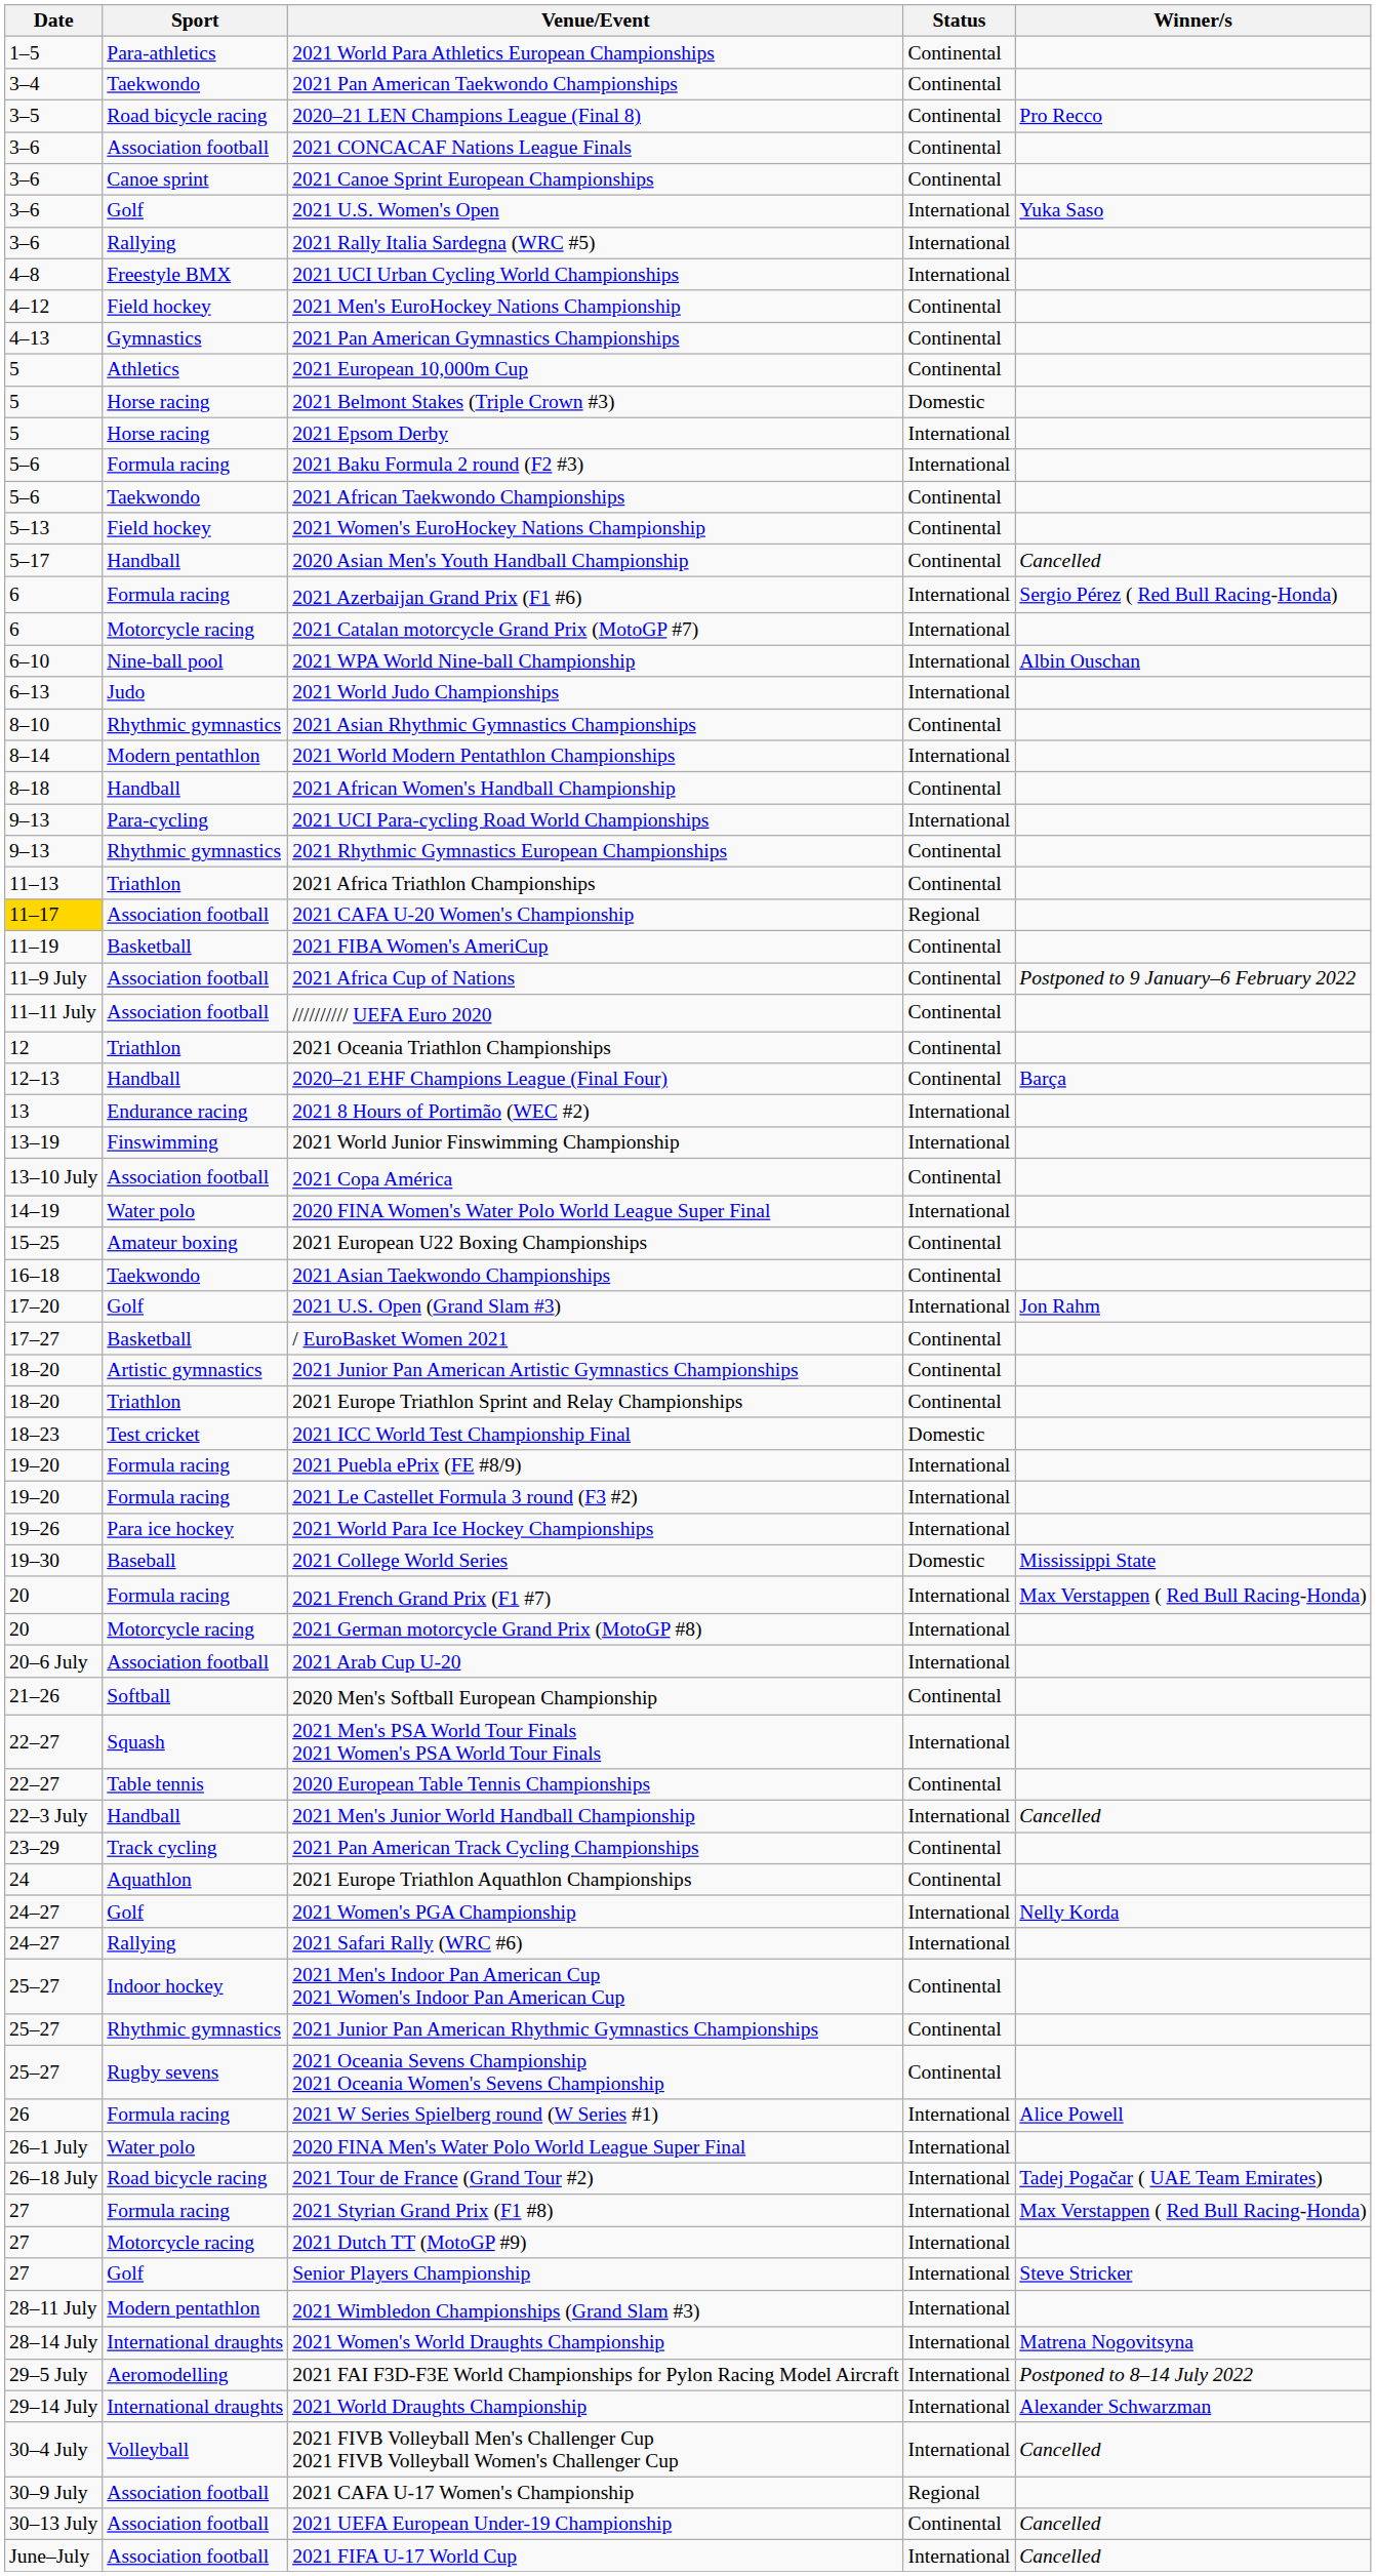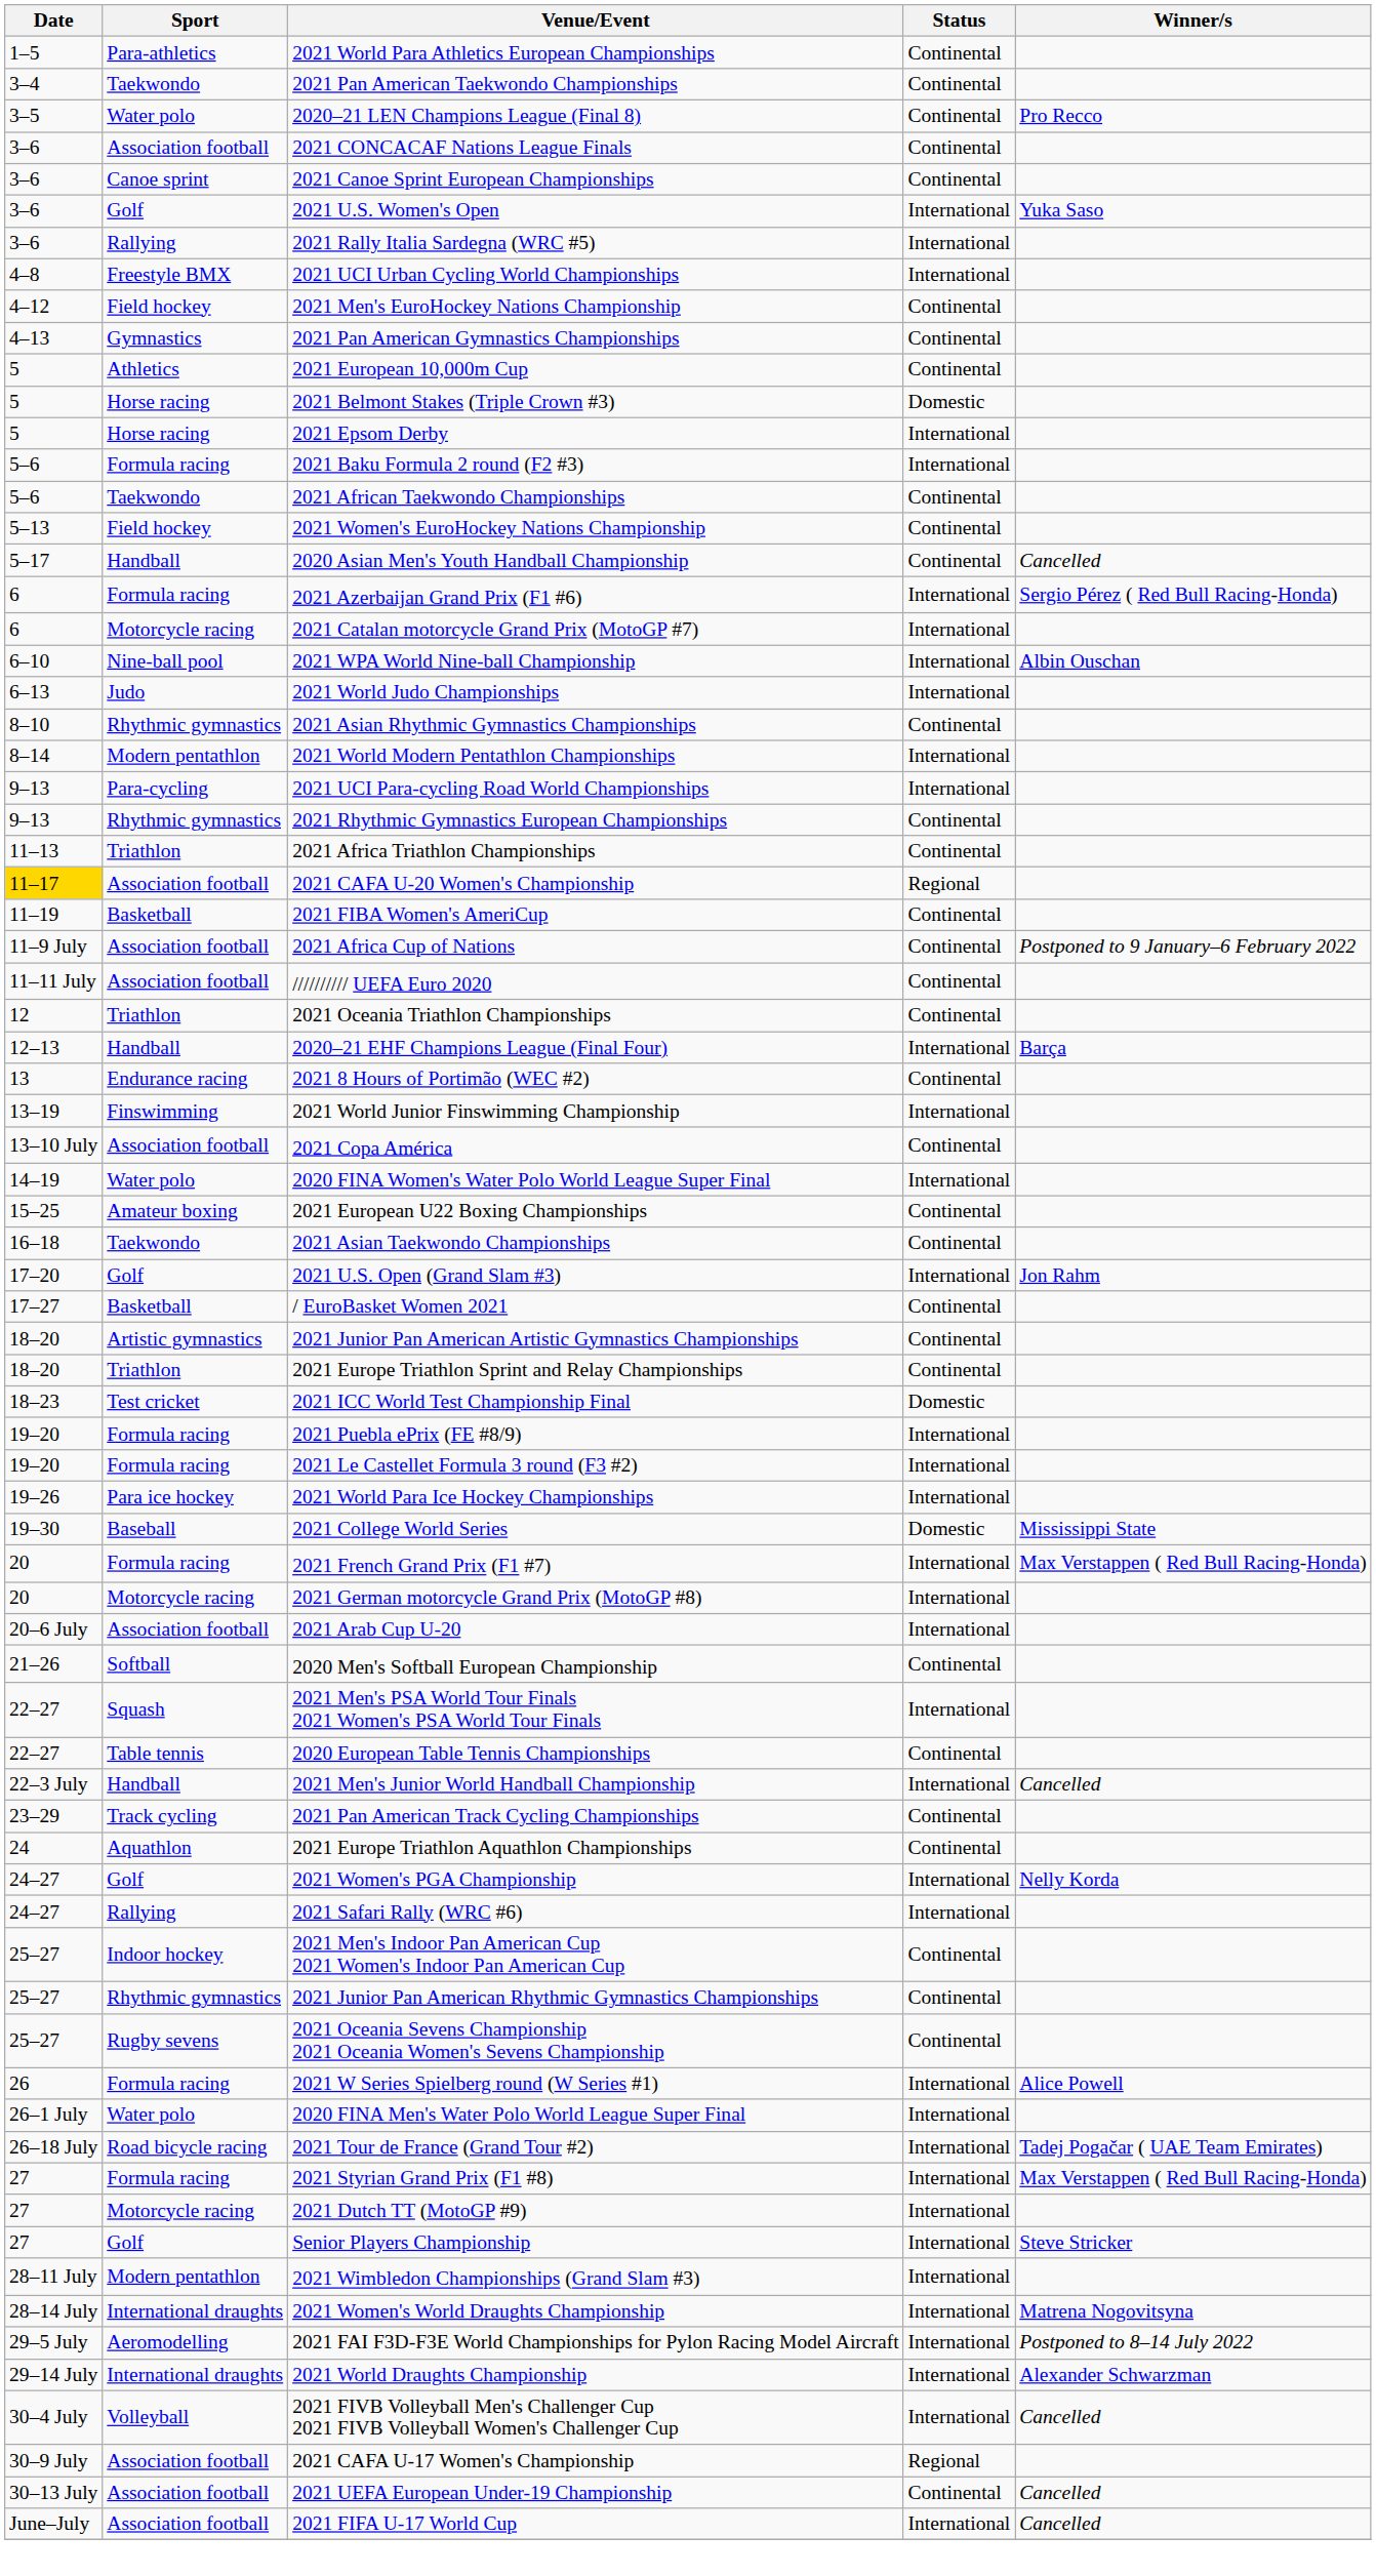2020–21 LEN Champions League (Final 8) | Sport: Road bicycle racing -> Water polo
- row: 8–18 | Handball | 2021 African Women's Handball Championship | Continental
2020–21 EHF Champions League (Final Four) | Status: Continental -> International
2021 8 Hours of Portimão (WEC #2) | Status: International -> Continental
